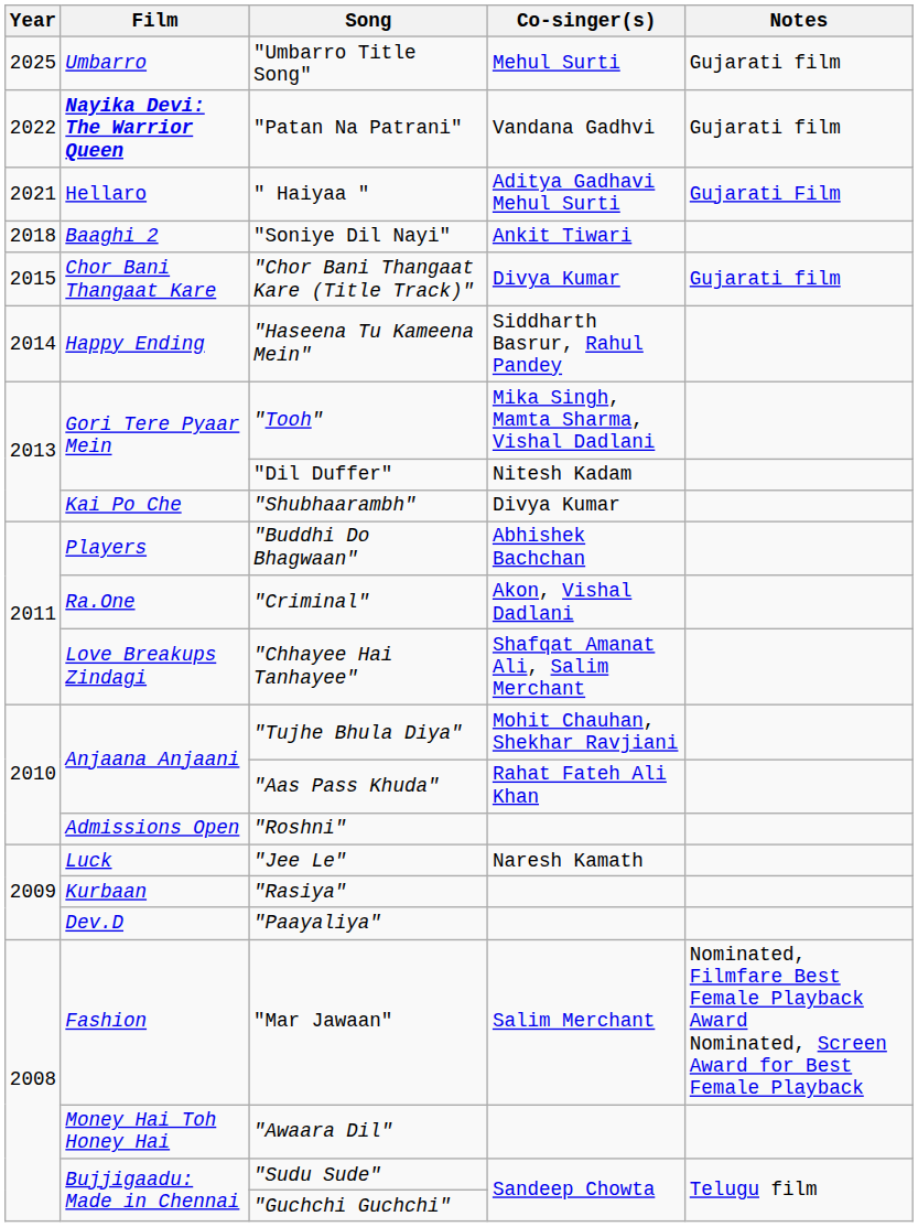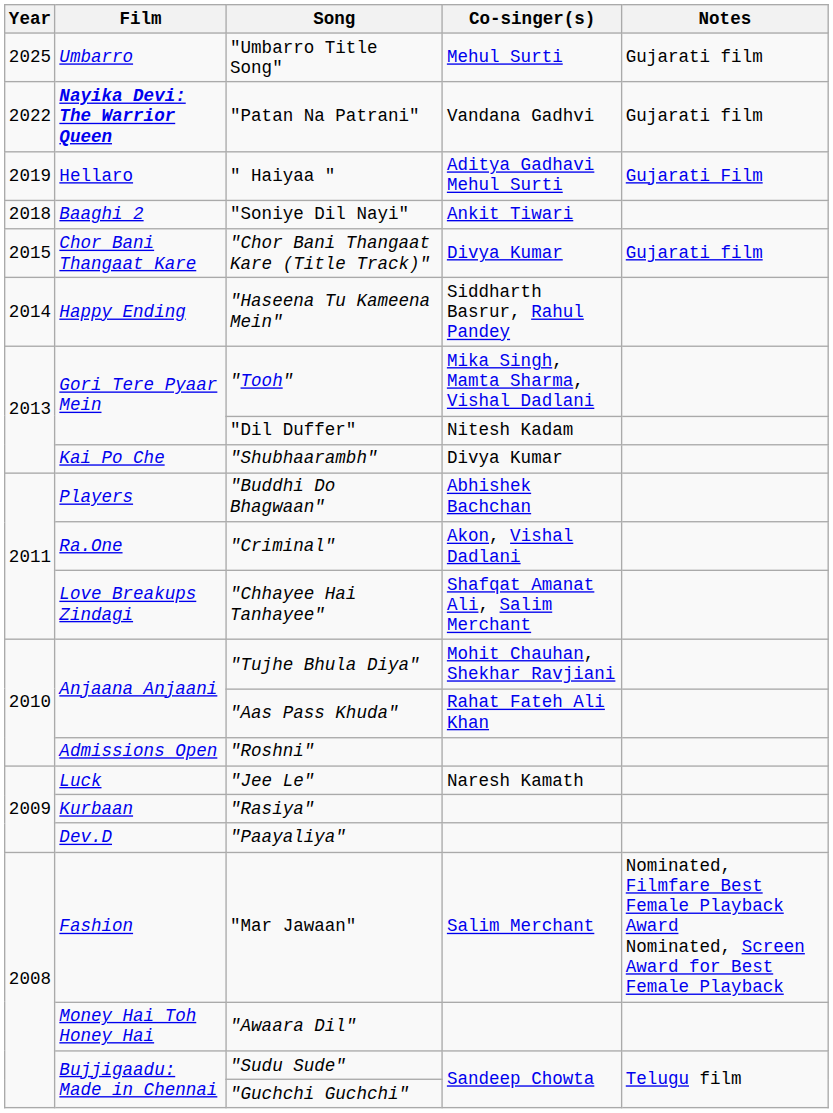" Haiyaa " | Year: 2021 -> 2019
